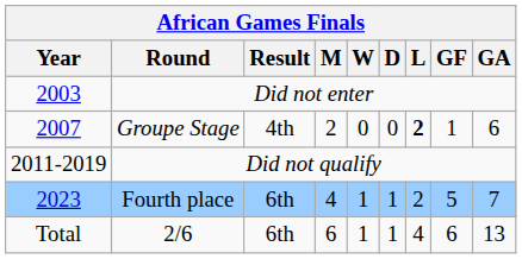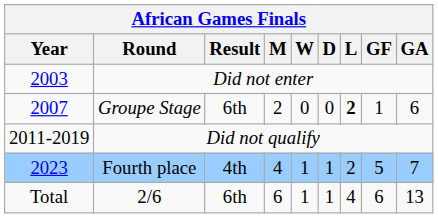Groupe Stage | Result: 4th -> 6th
Fourth place | Result: 6th -> 4th
